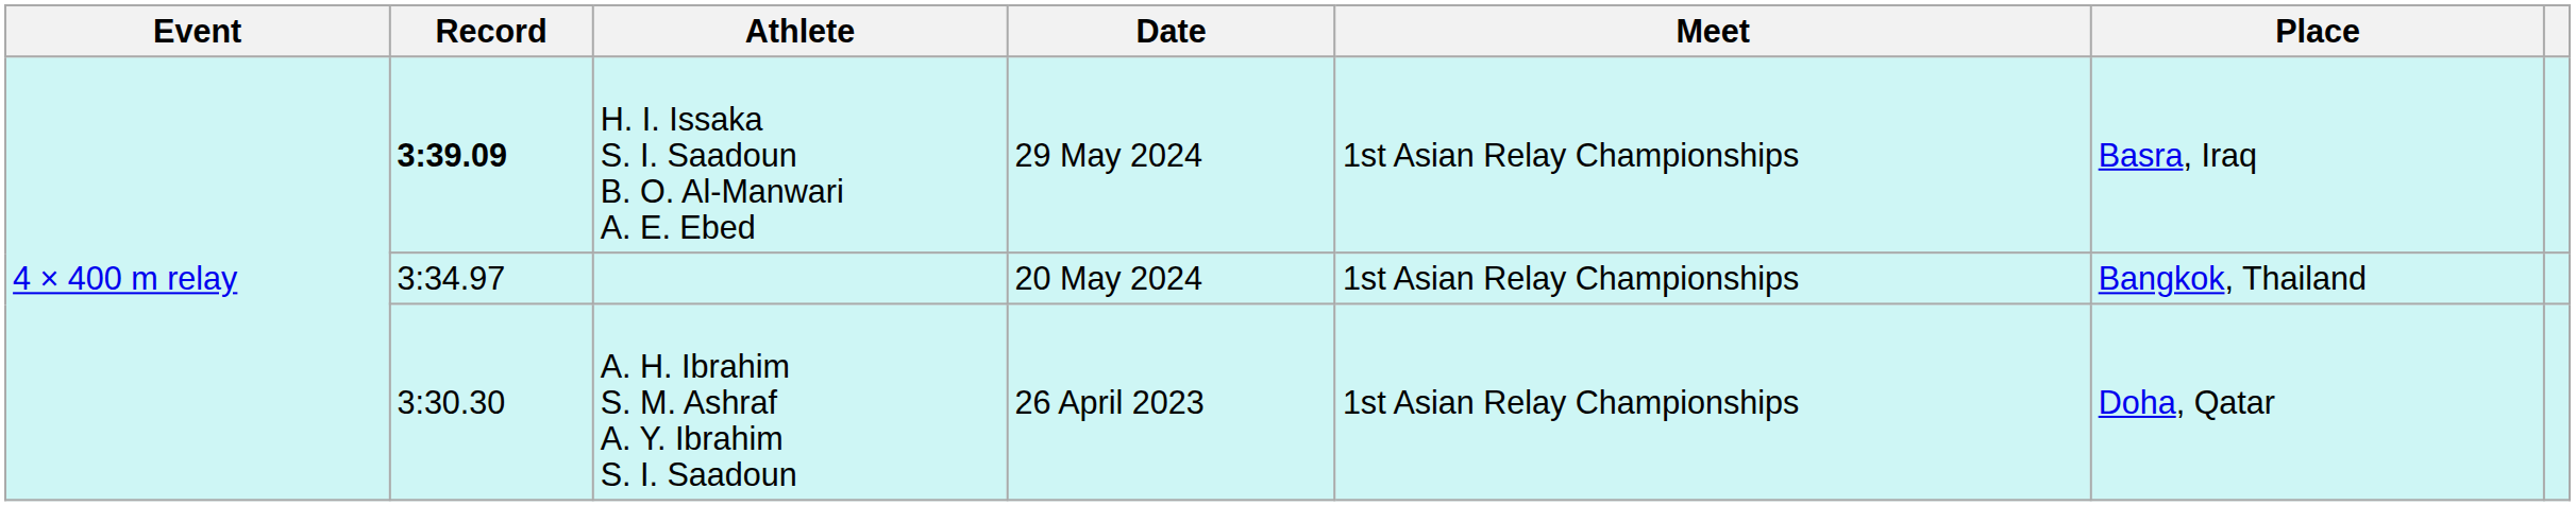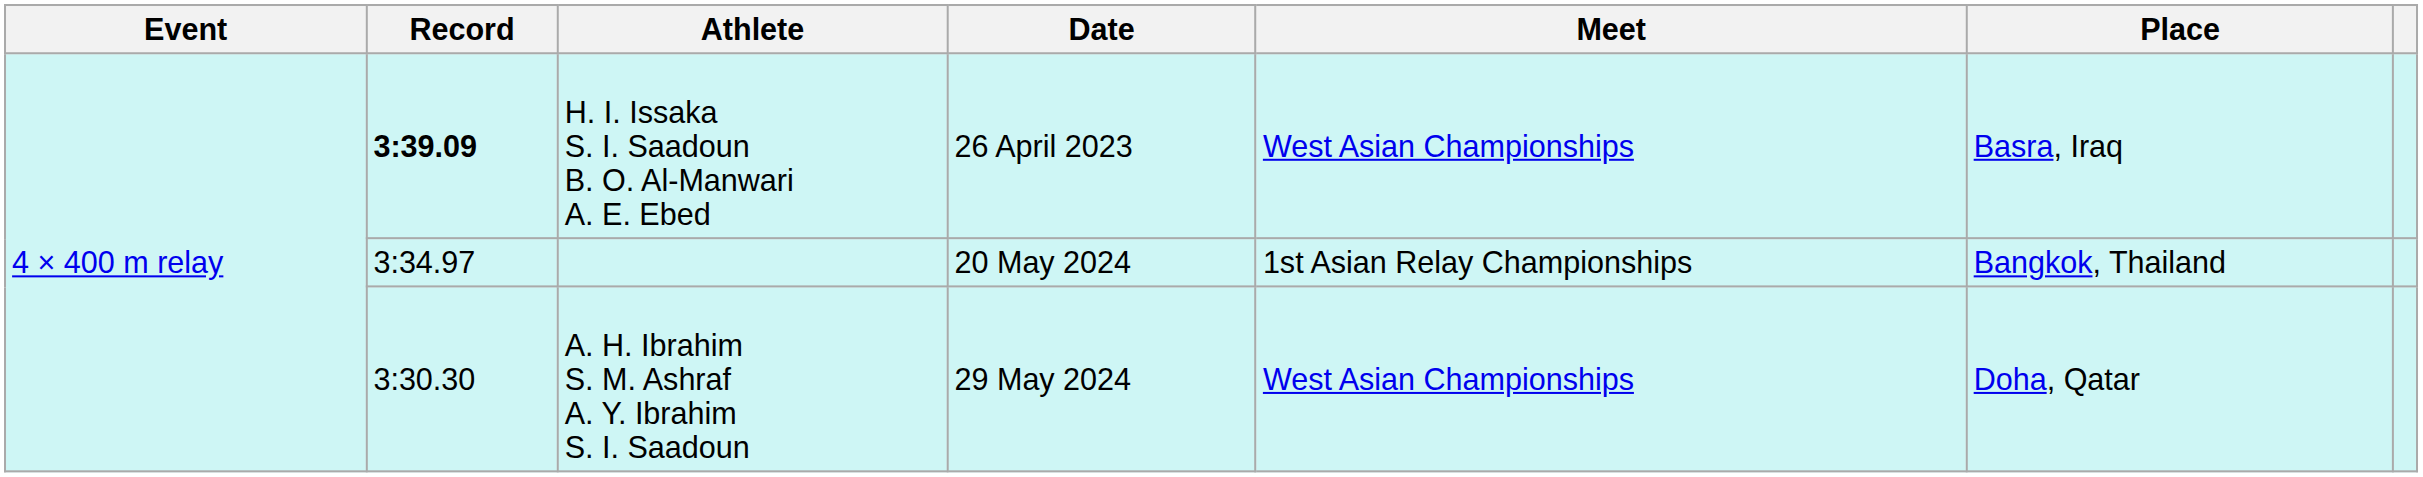H. I. Issaka S. I. Saadoun B. O. Al-Manwari A. E. Ebed | Date: 29 May 2024 -> 26 April 2023
H. I. Issaka S. I. Saadoun B. O. Al-Manwari A. E. Ebed | Meet: 1st Asian Relay Championships -> West Asian Championships
A. H. Ibrahim S. M. Ashraf A. Y. Ibrahim S. I. Saadoun | Date: 26 April 2023 -> 29 May 2024
A. H. Ibrahim S. M. Ashraf A. Y. Ibrahim S. I. Saadoun | Meet: 1st Asian Relay Championships -> West Asian Championships
